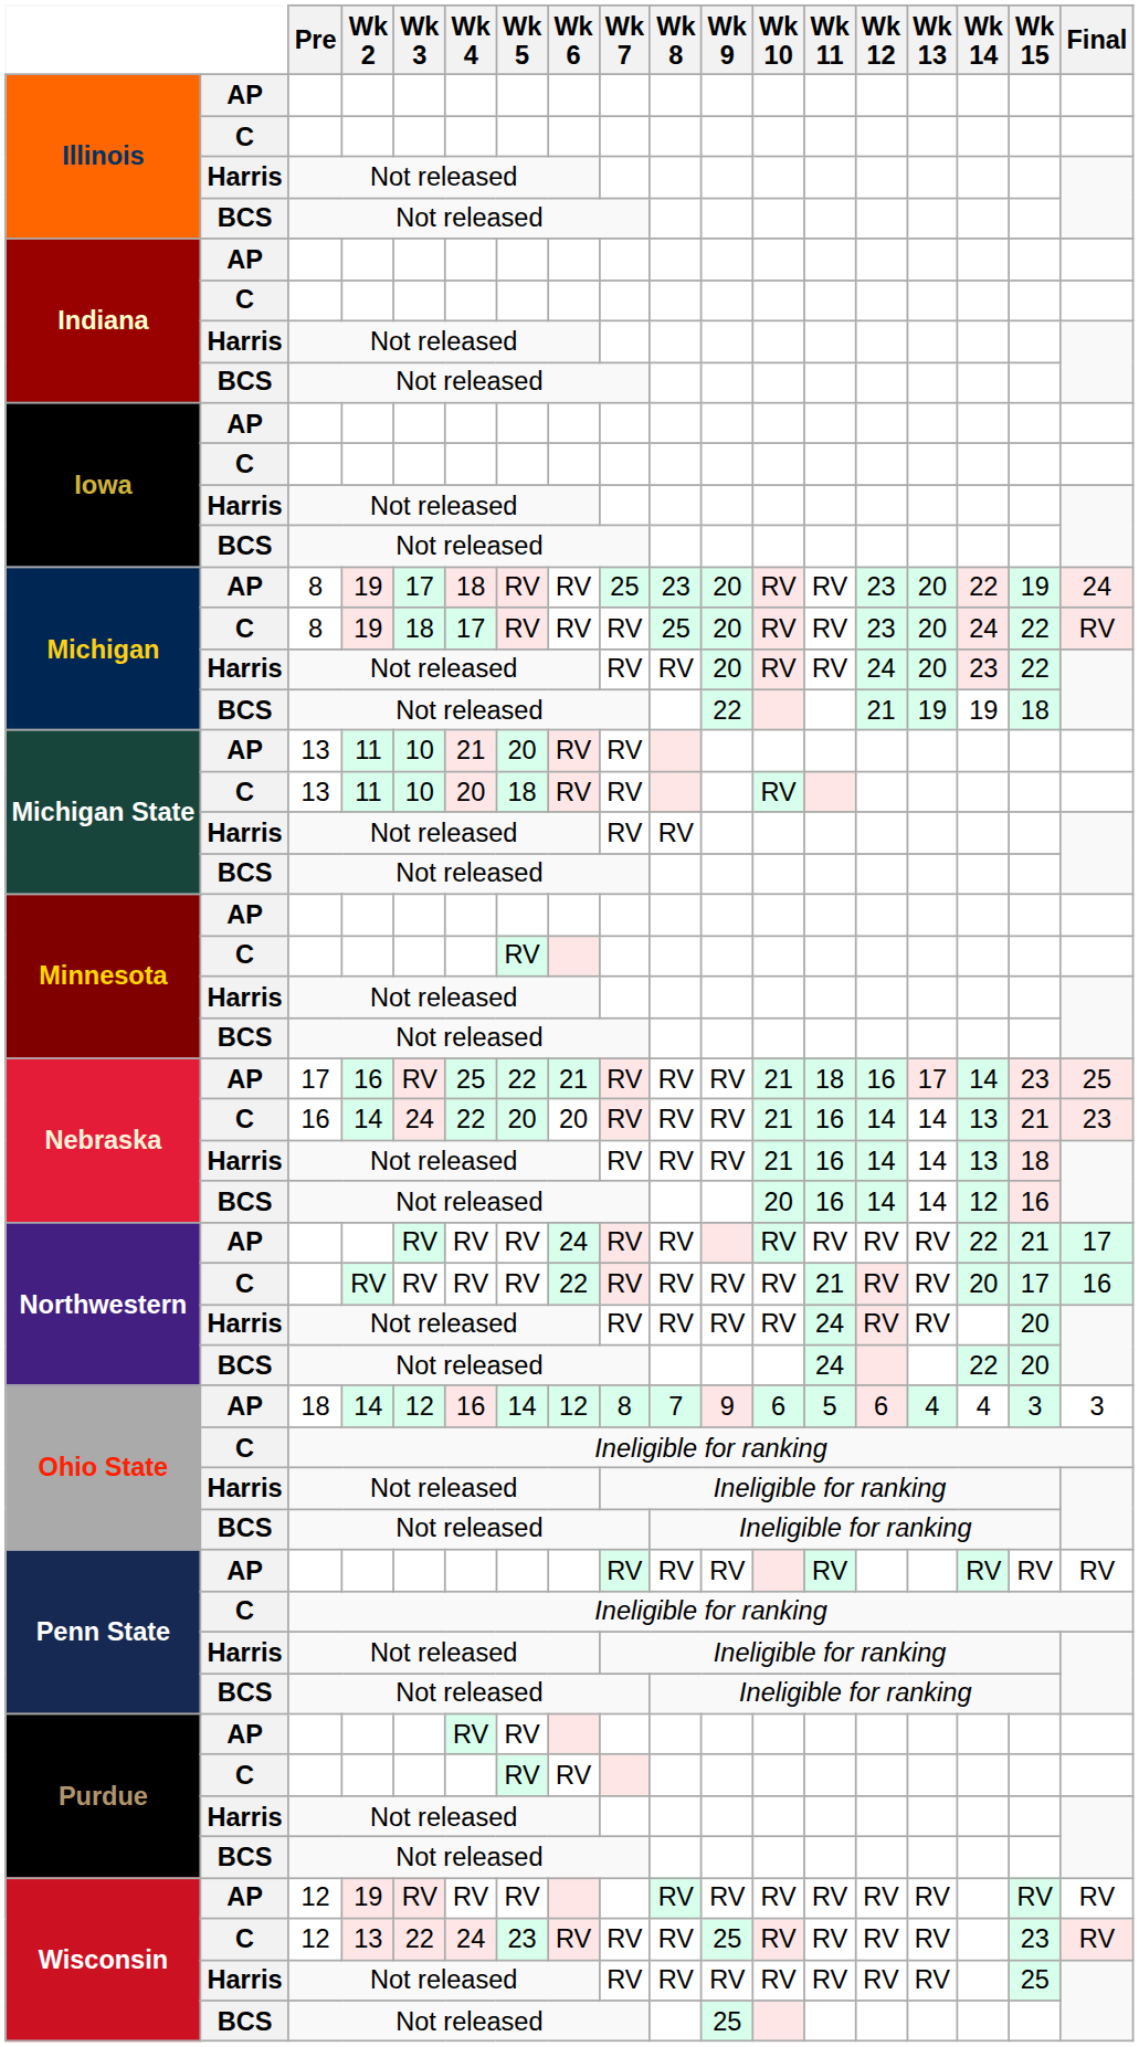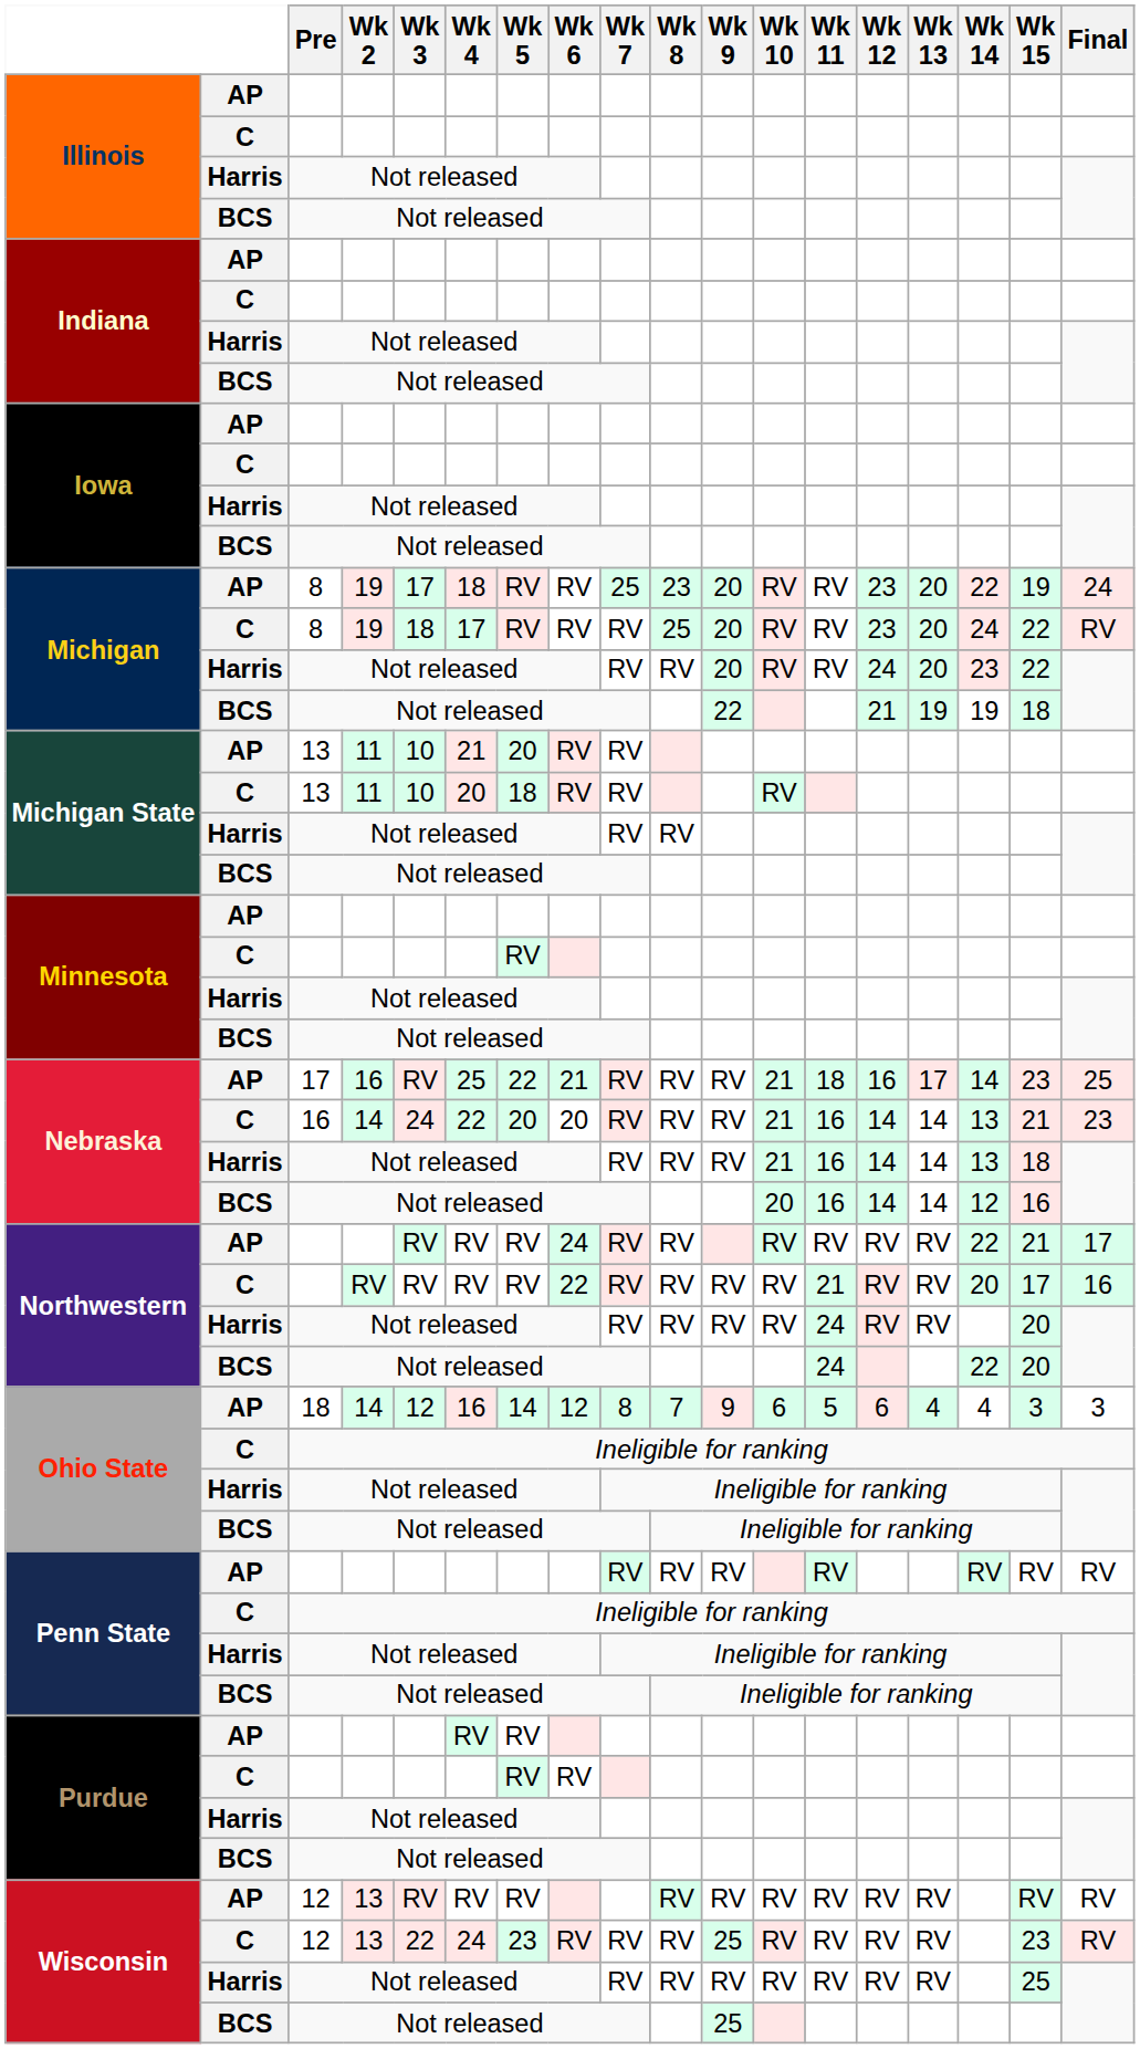Wisconsin / AP | Wk 2: 19 -> 13
